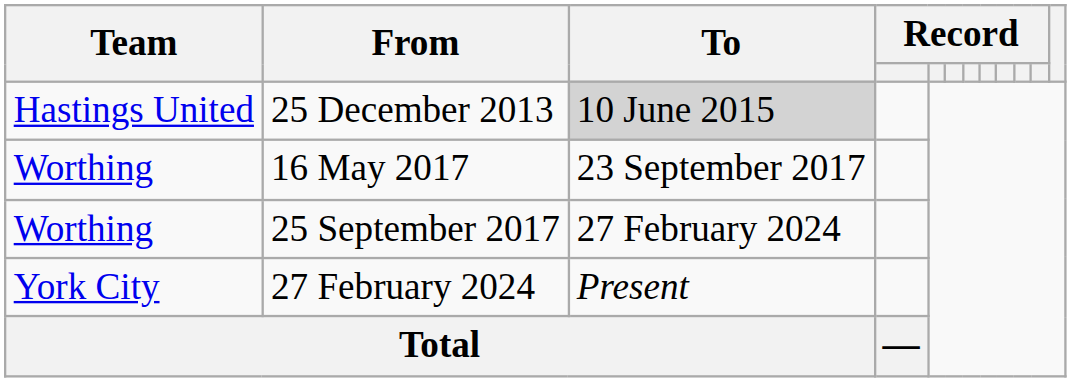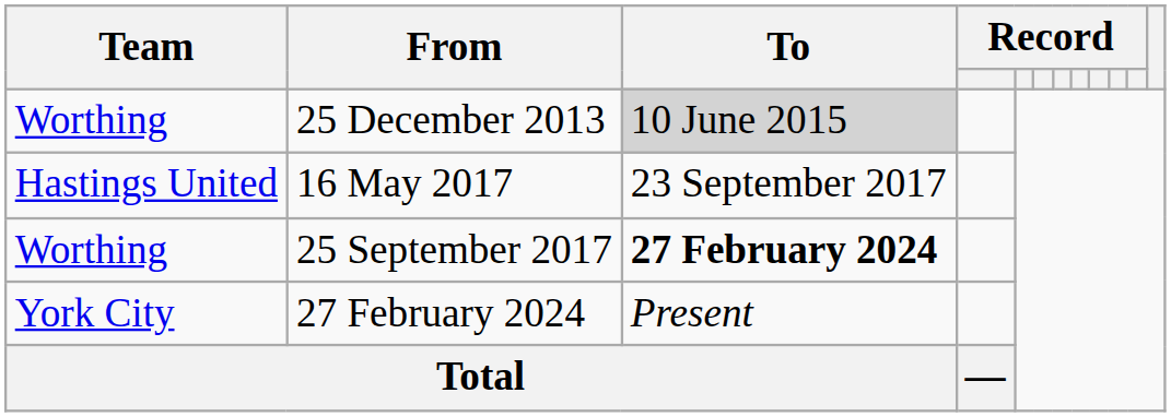25 December 2013 | Team: Hastings United -> Worthing
16 May 2017 | Team: Worthing -> Hastings United
25 September 2017 | To: normal -> bold
